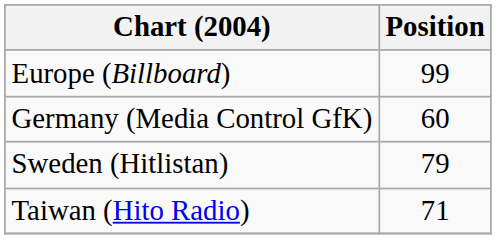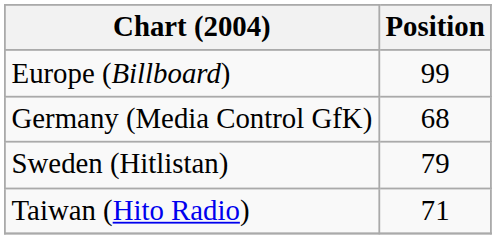Germany (Media Control GfK) | Position: 60 -> 68
